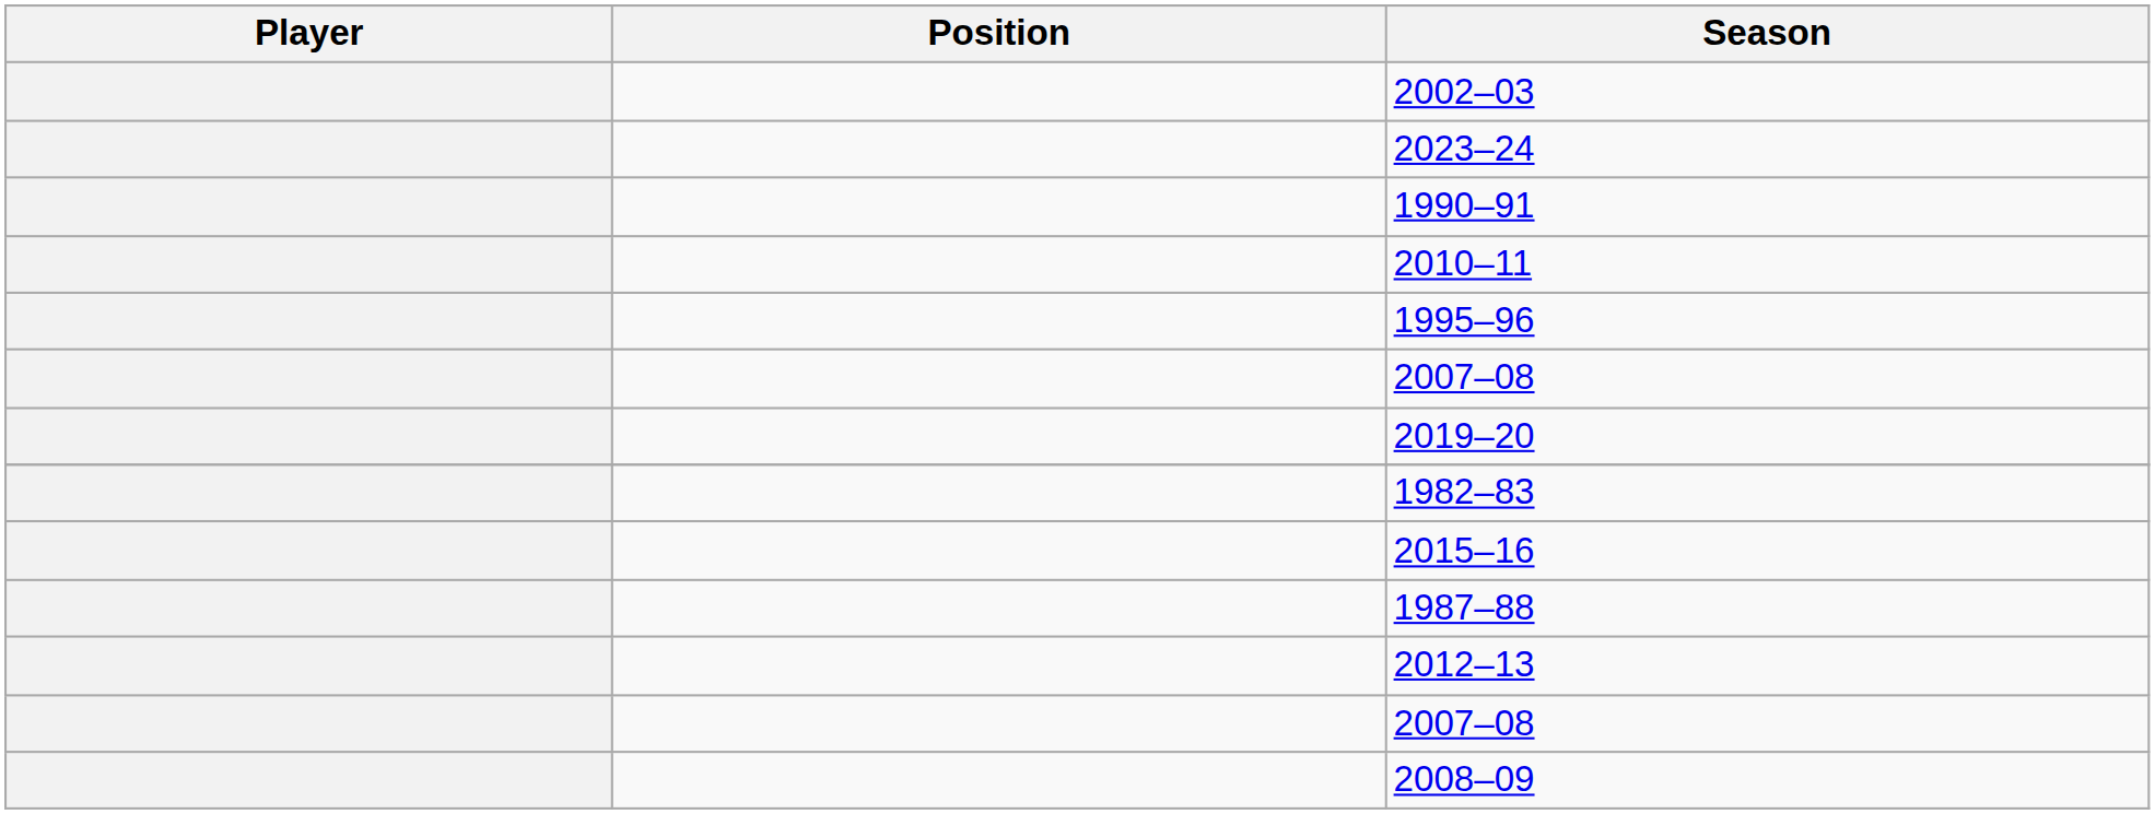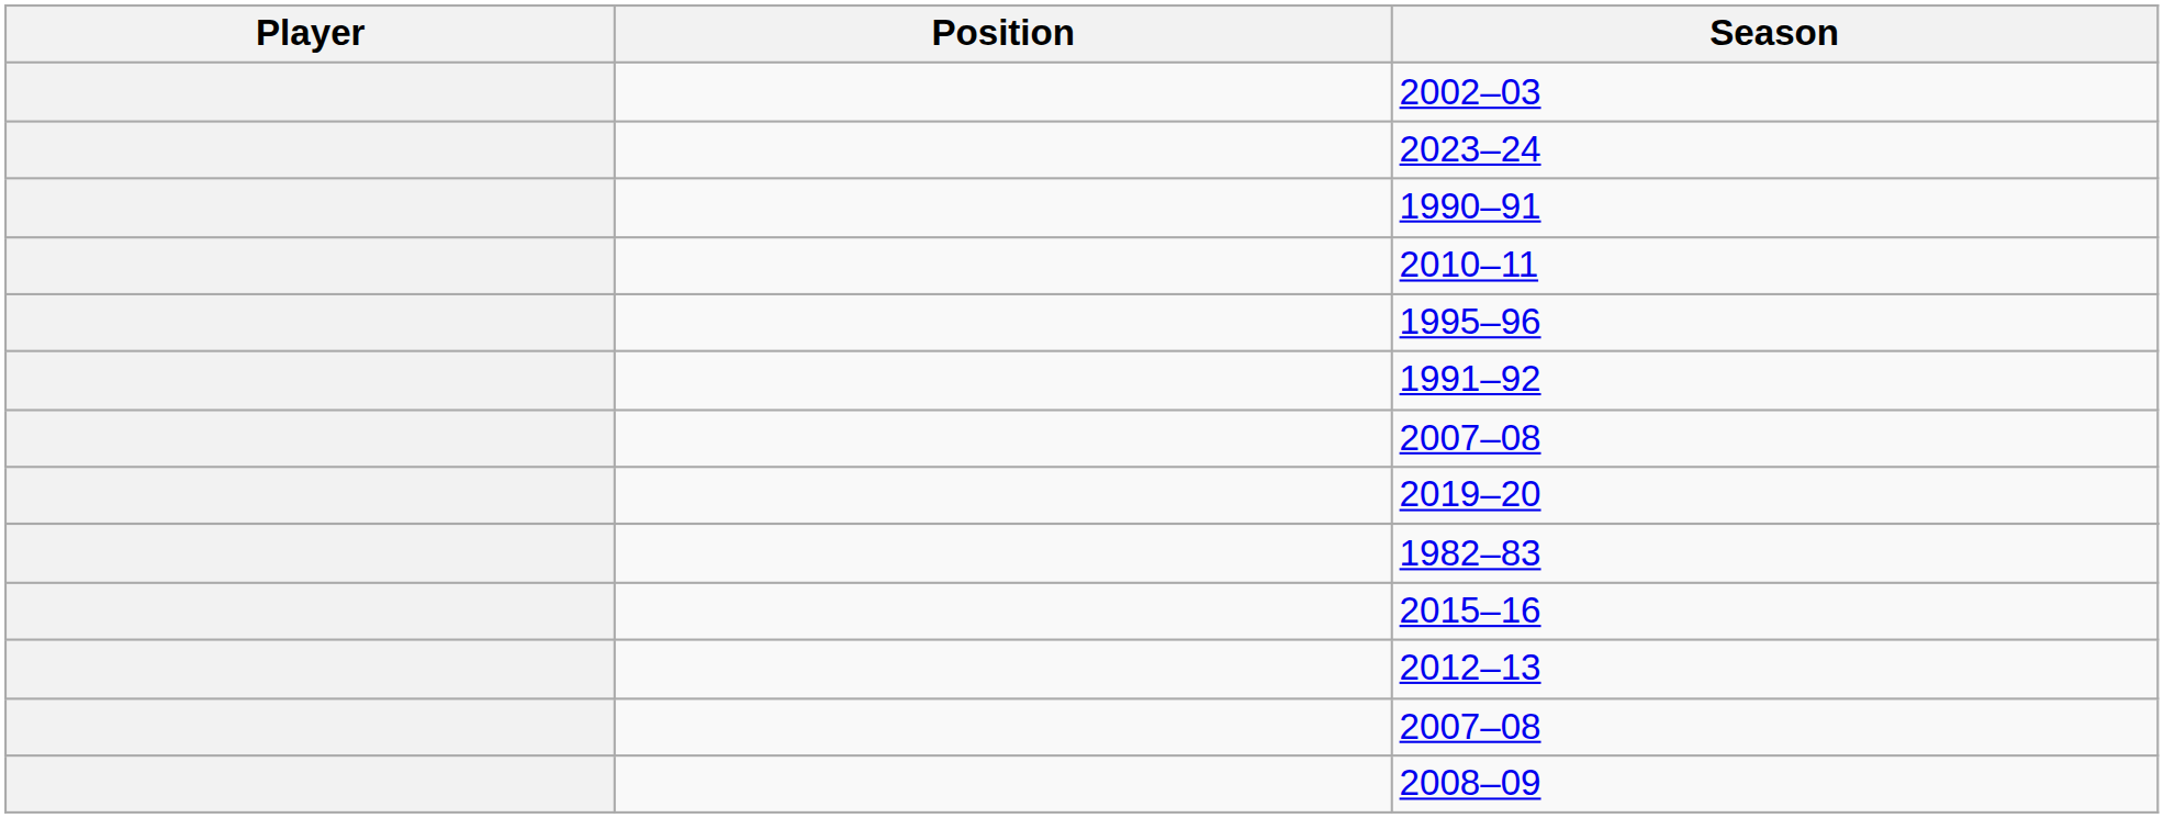+ row: 1991–92
- row: 1987–88
